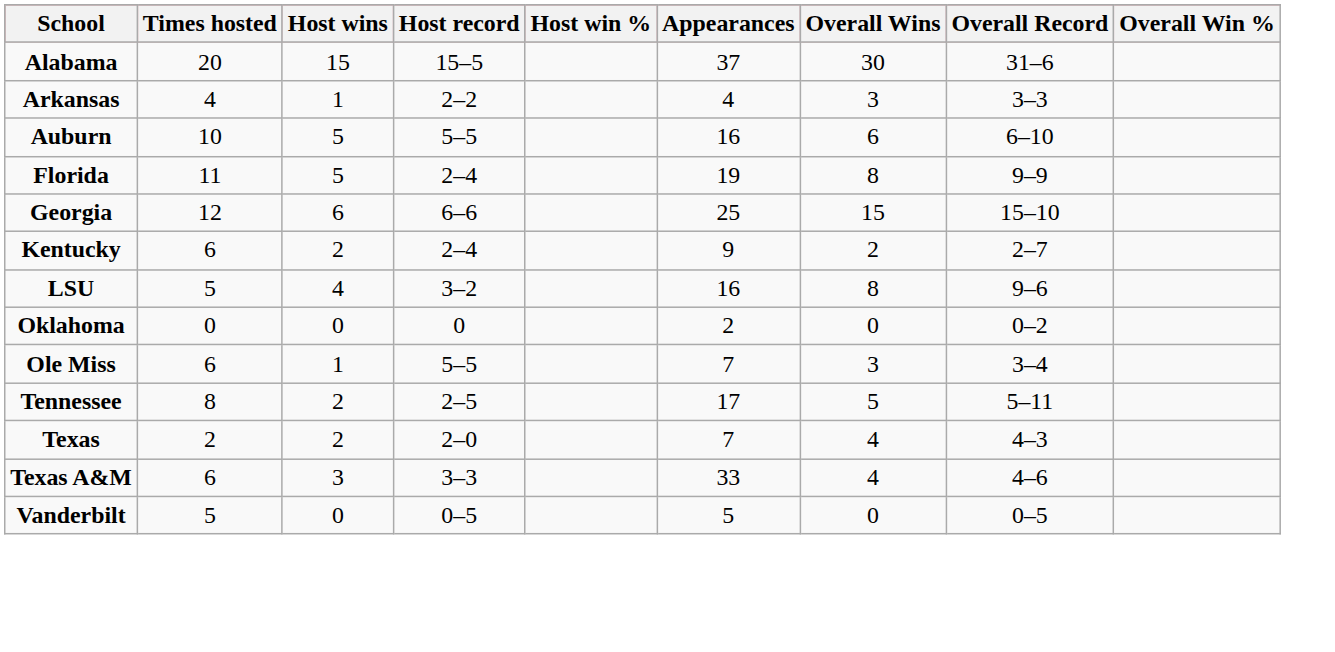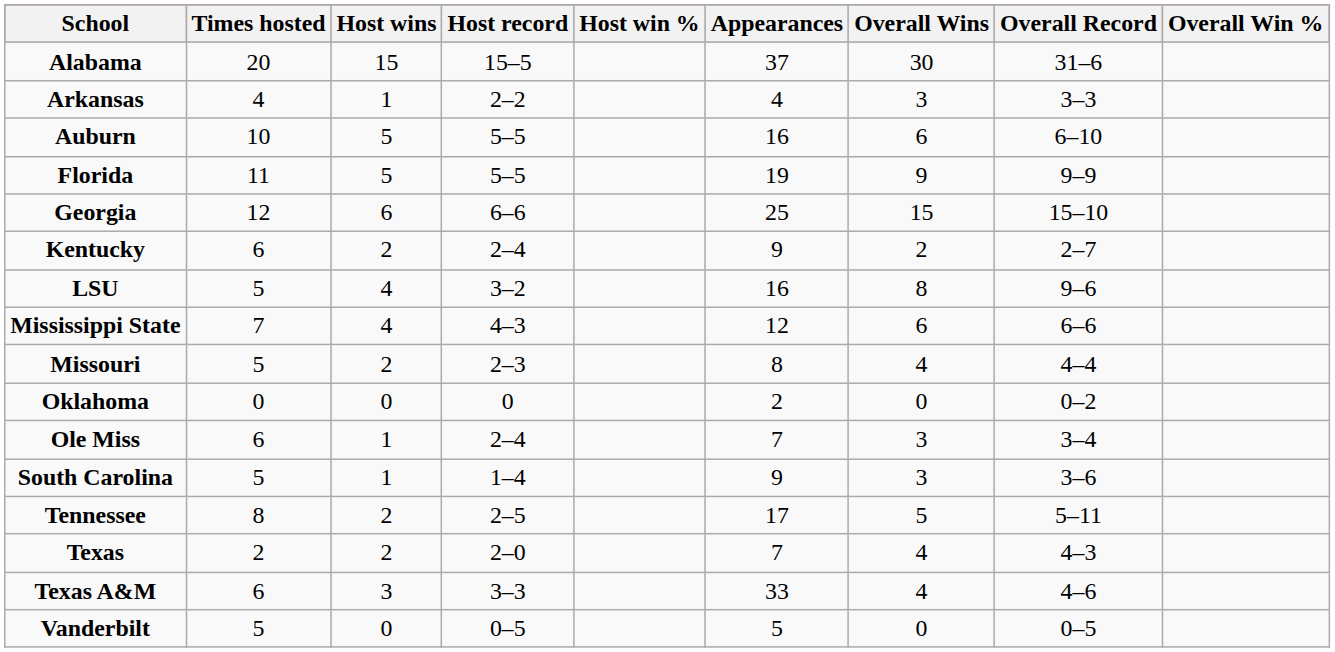Florida | Host record: 2–4 -> 5–5
Florida | Overall Wins: 8 -> 9
+ row: Mississippi State | 7 | 4 | 4–3 | 12 | 6 | 6–6
+ row: Missouri | 5 | 2 | 2–3 | 8 | 4 | 4–4
Ole Miss | Host record: 5–5 -> 2–4
+ row: South Carolina | 5 | 1 | 1–4 | 9 | 3 | 3–6
